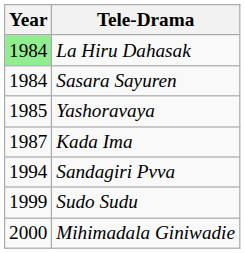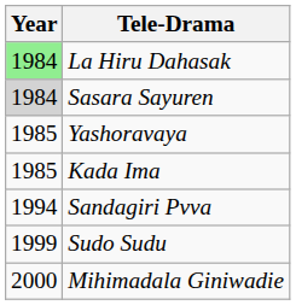Sasara Sayuren | Year: no background -> lightgrey background
Kada Ima | Year: 1987 -> 1985
